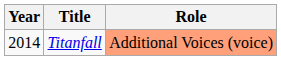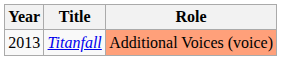Titanfall | Year: 2014 -> 2013
